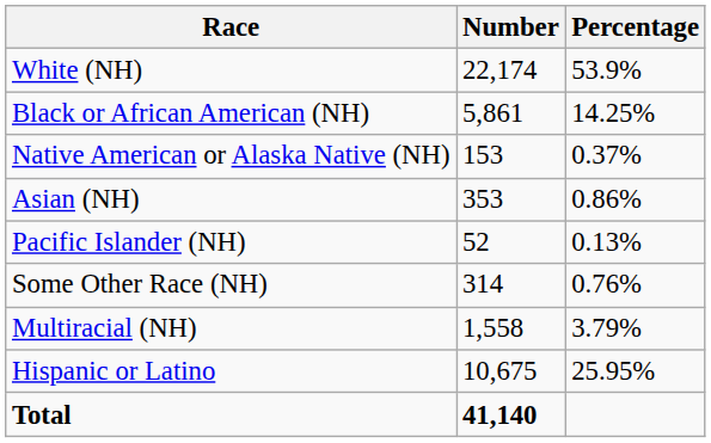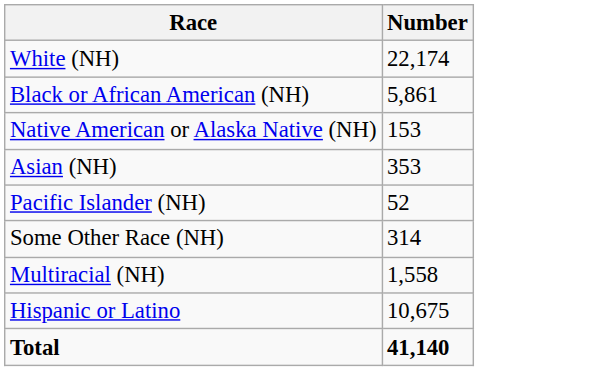- column: Percentage | 53.9% | 14.25% | 0.37% | 0.86% | 0.13% | 0.76% | 3.79% | 25.95%
